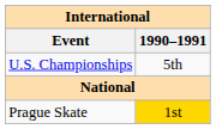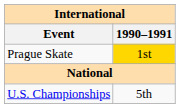rows swapped: Prague Skate <-> U.S. Championships
